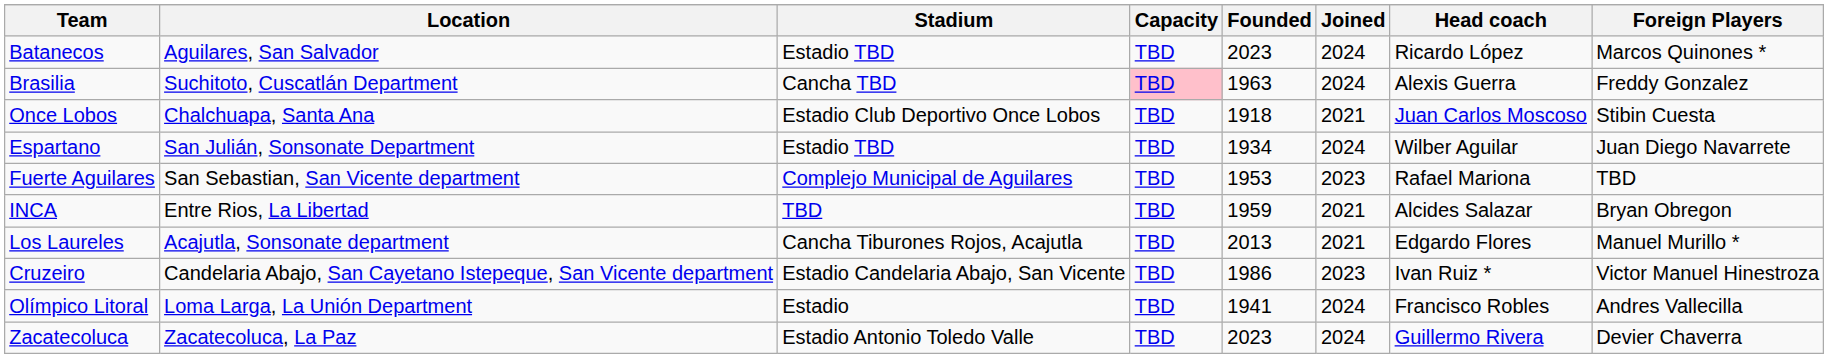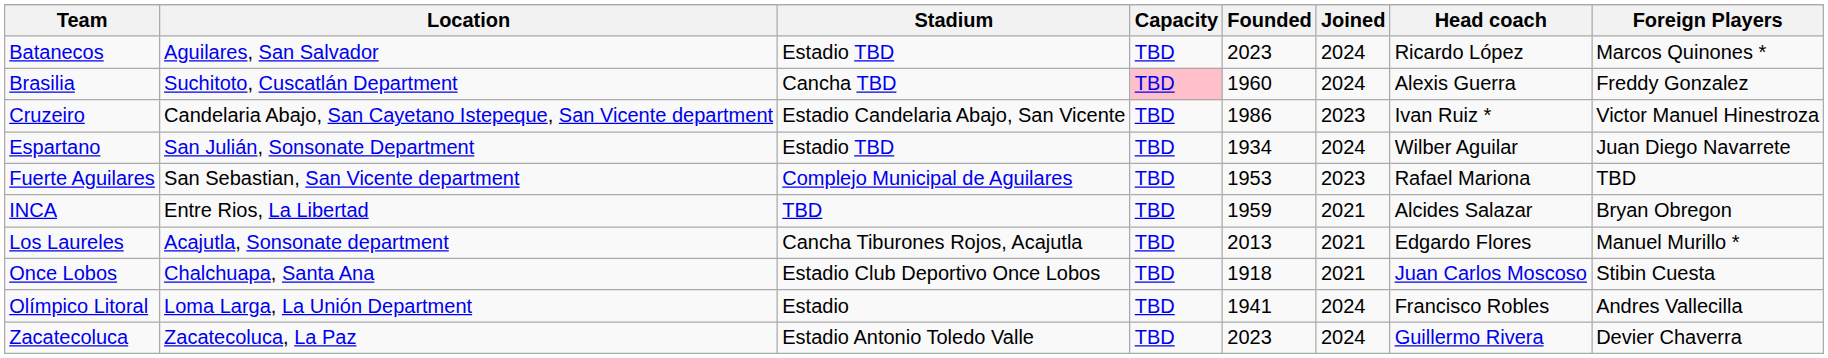Brasilia | Founded: 1963 -> 1960
rows swapped: Cruzeiro <-> Once Lobos
